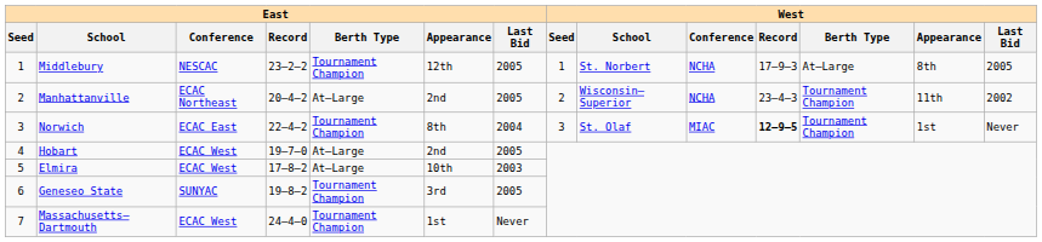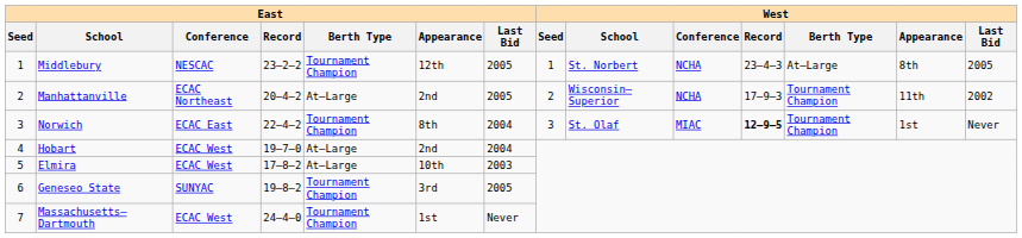Middlebury | West / Record: 17–9–3 -> 23–4–3
Manhattanville | West / Record: 23–4–3 -> 17–9–3
Hobart | East / Last Bid: 2005 -> 2004
